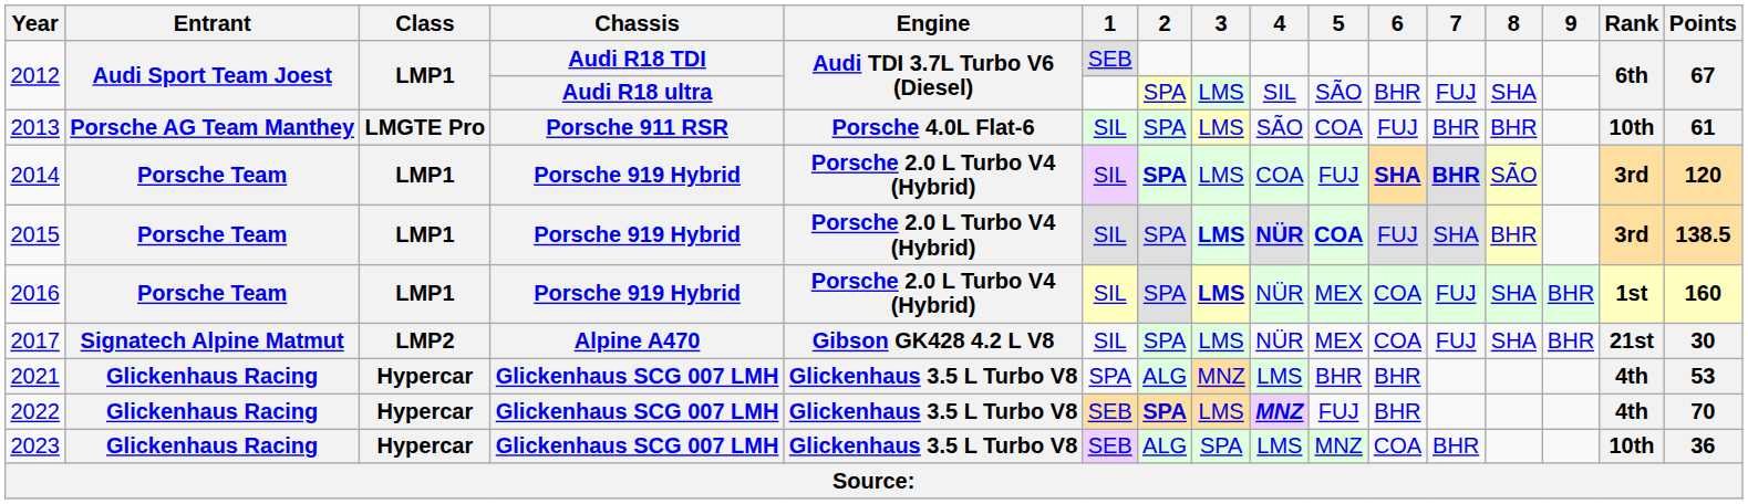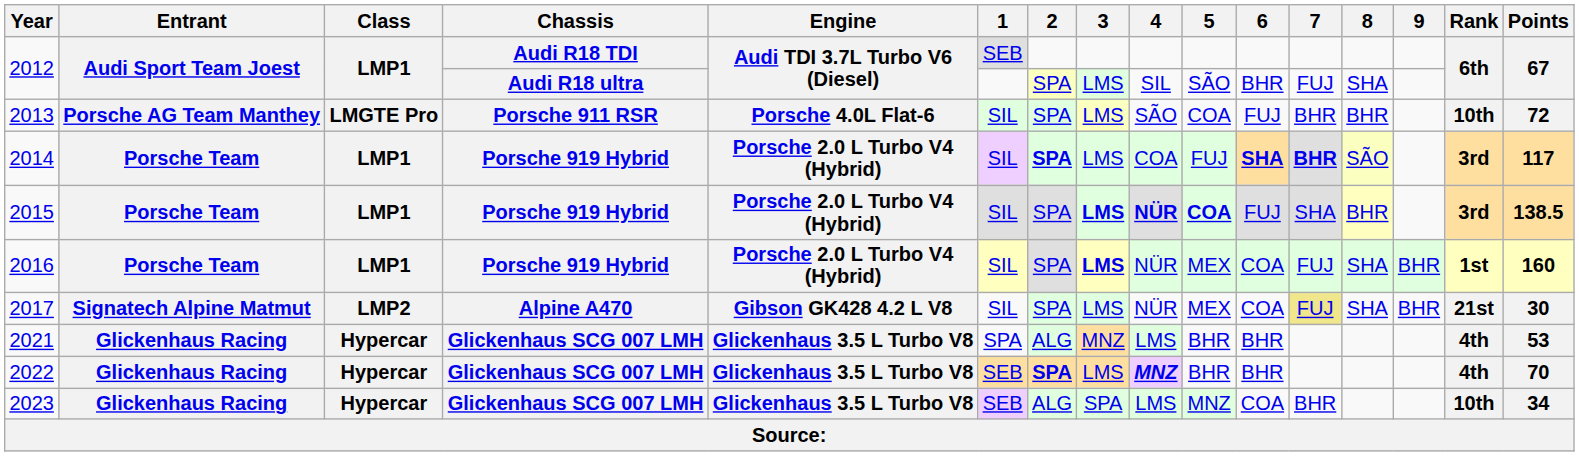2013 | Points: 61 -> 72
2014 | Points: 120 -> 117
2017 | 7: no background -> khaki background
2022 | 5: FUJ -> BHR
2023 | Points: 36 -> 34
